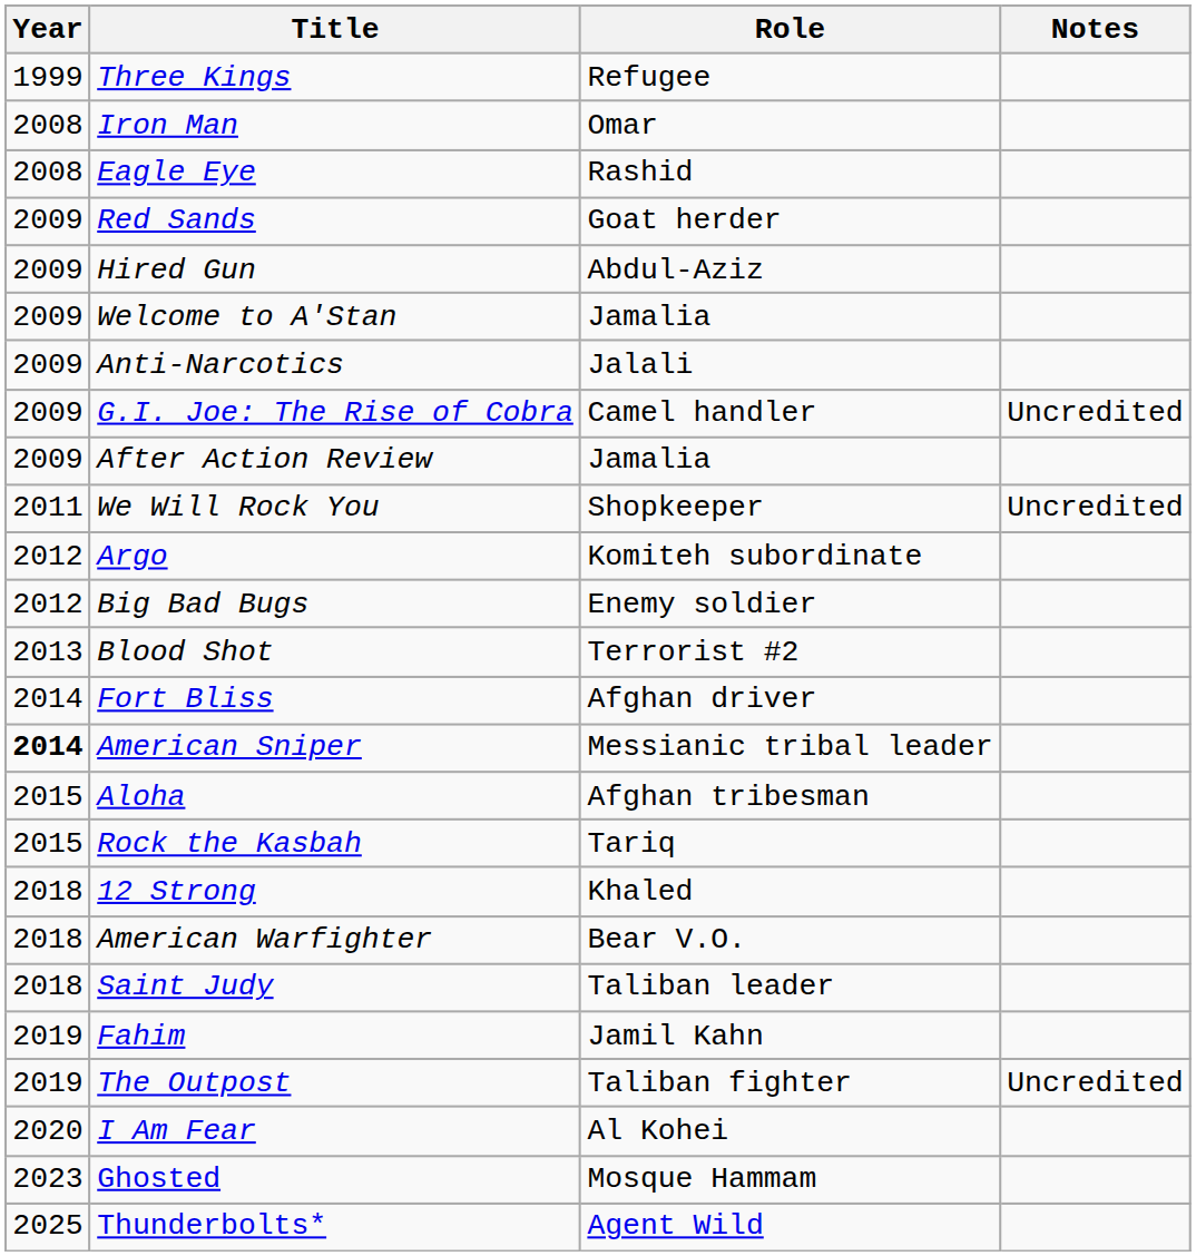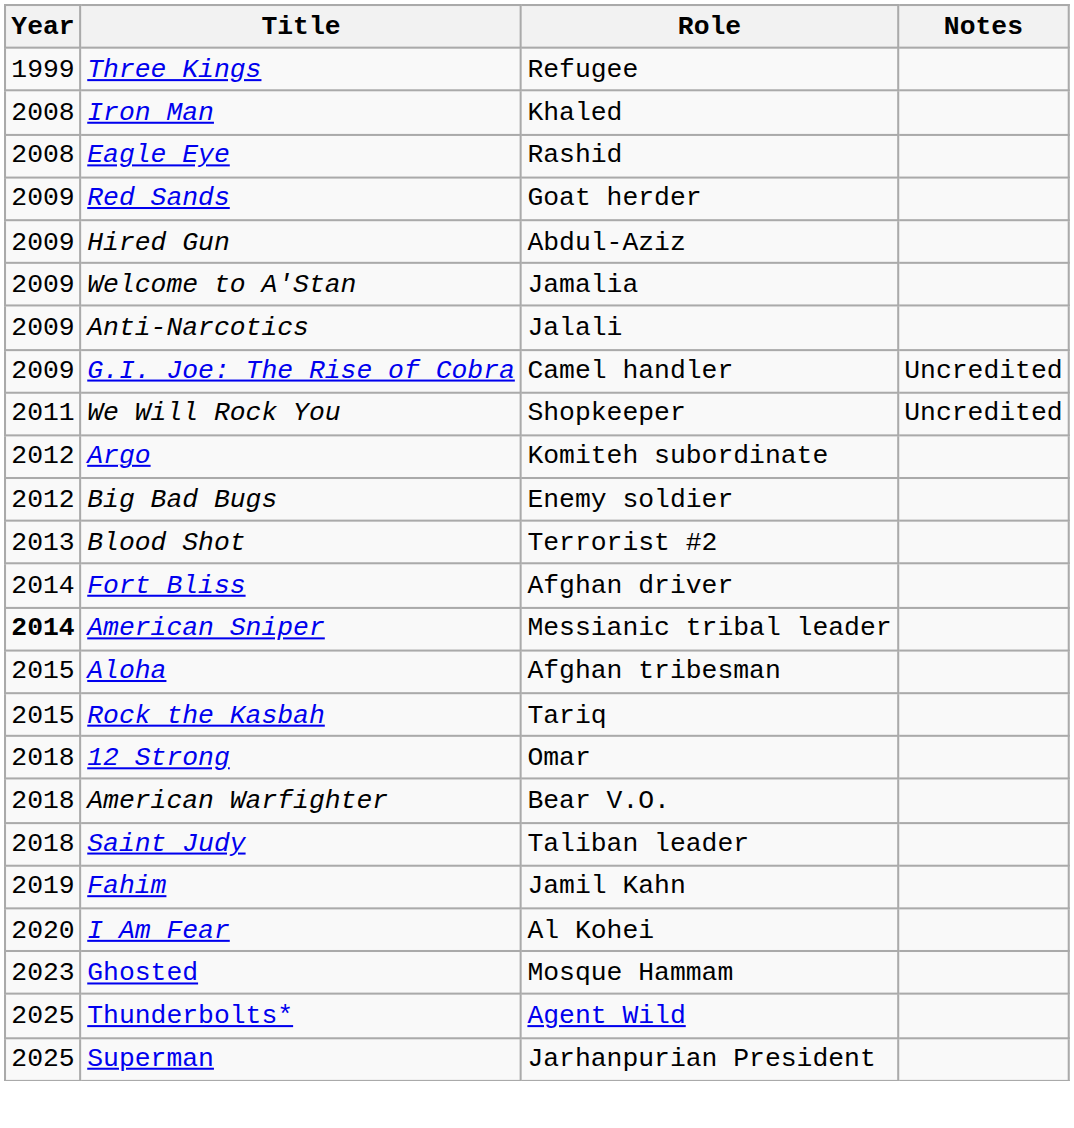Iron Man | Role: Omar -> Khaled
- row: 2009 | After Action Review | Jamalia
12 Strong | Role: Khaled -> Omar
- row: 2019 | The Outpost | Taliban fighter | Uncredited
+ row: 2025 | Superman | Jarhanpurian President
